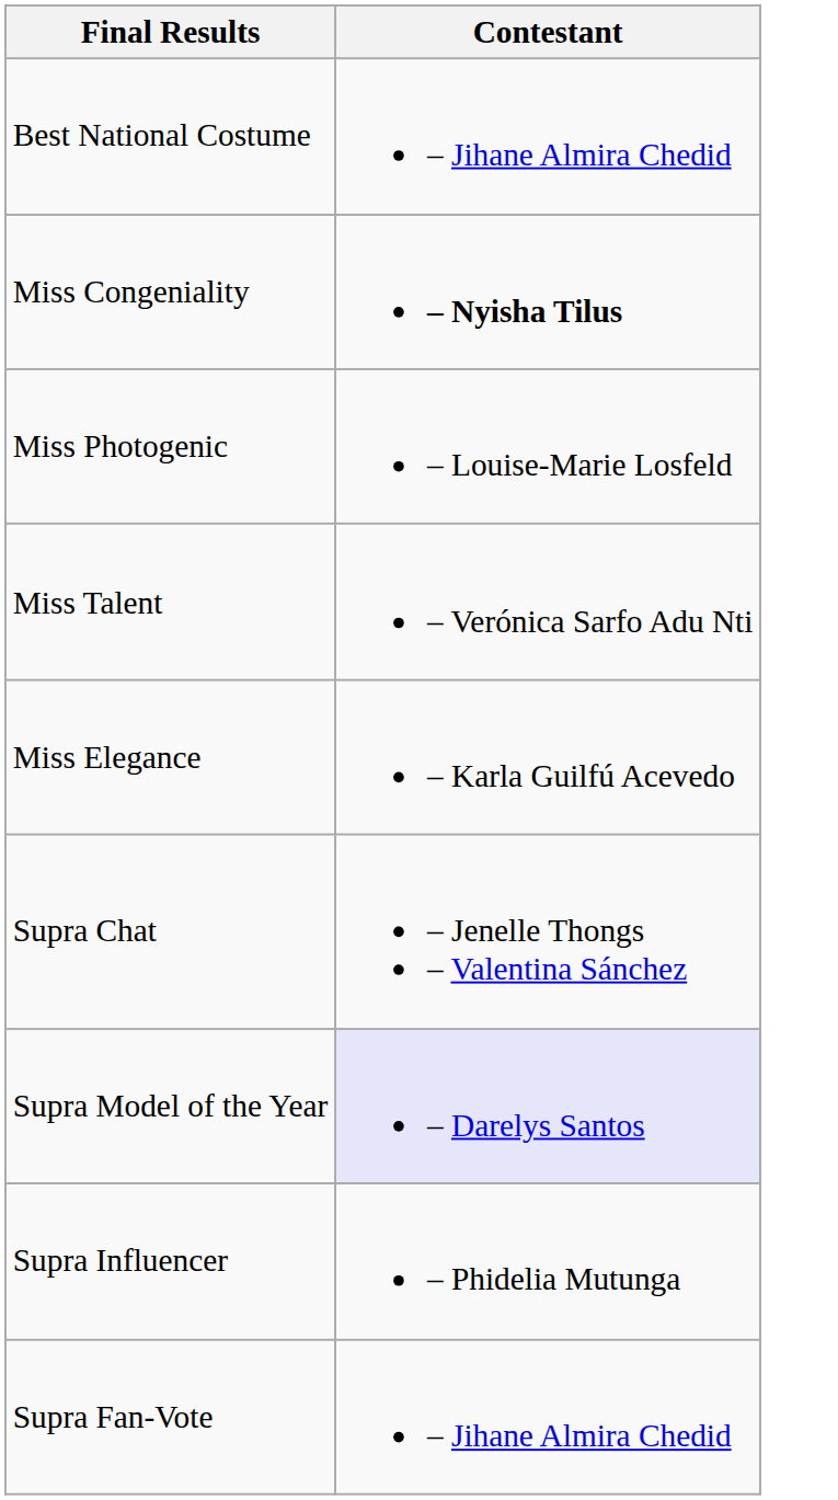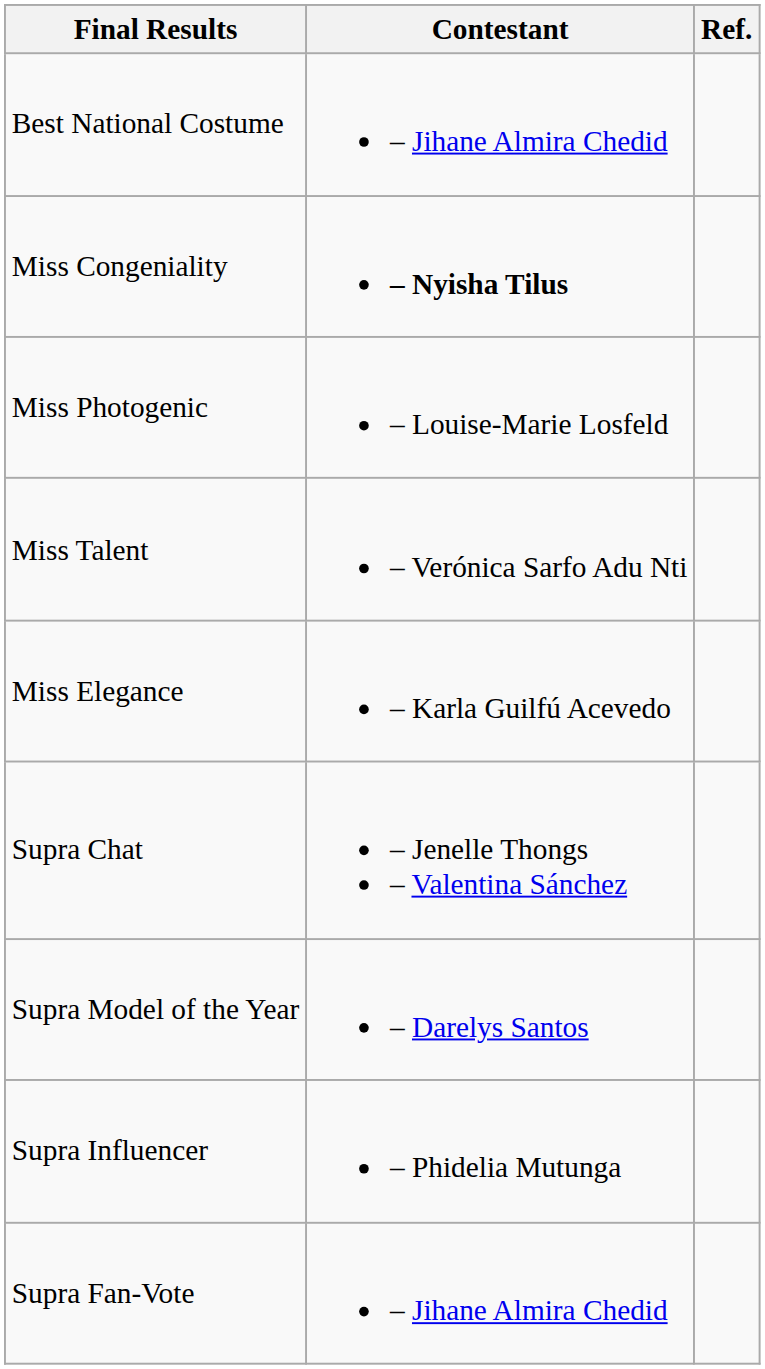+ column: Ref.
Supra Model of the Year | Contestant: lavender background -> no background
